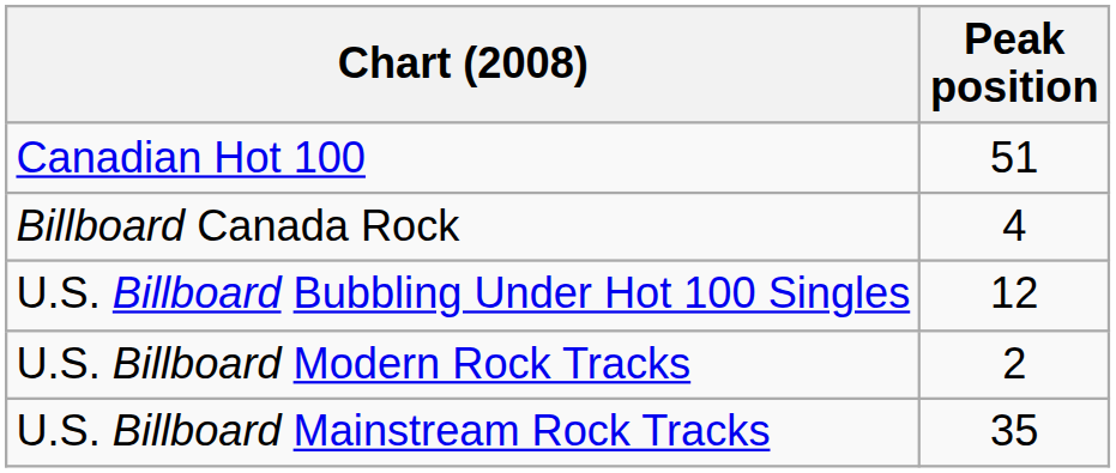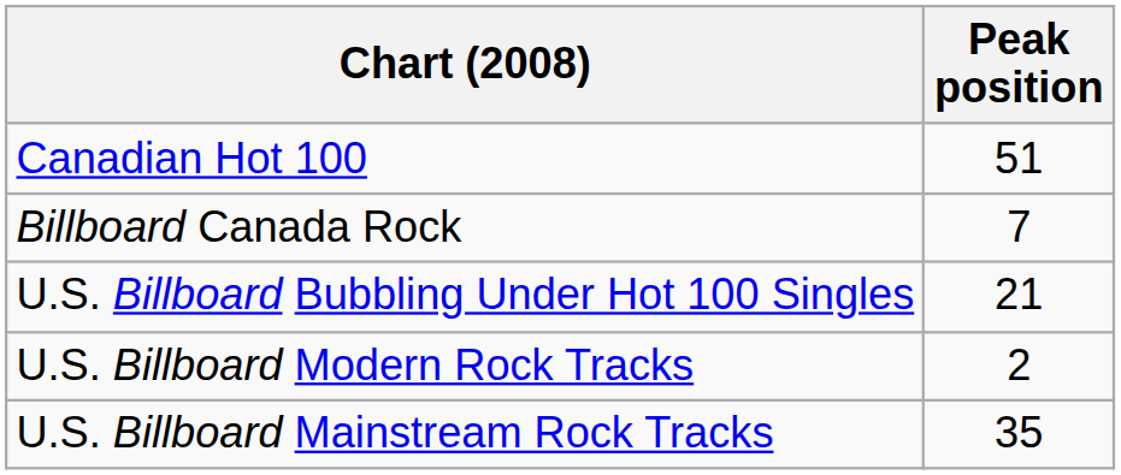Billboard Canada Rock | Peak position: 4 -> 7
U.S. Billboard Bubbling Under Hot 100 Singles | Peak position: 12 -> 21
